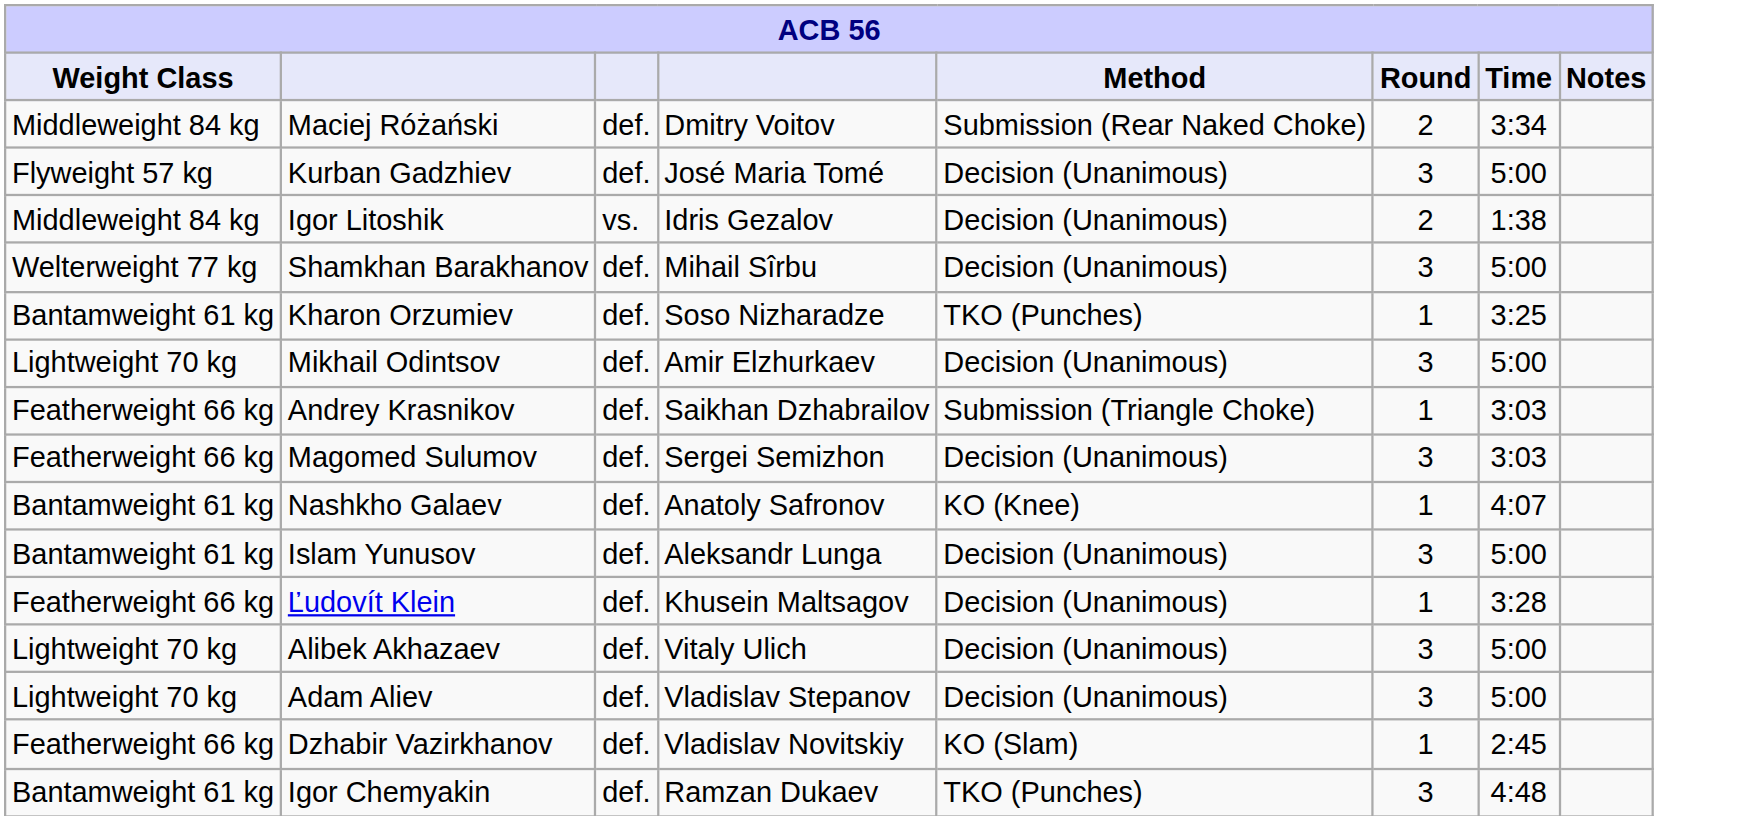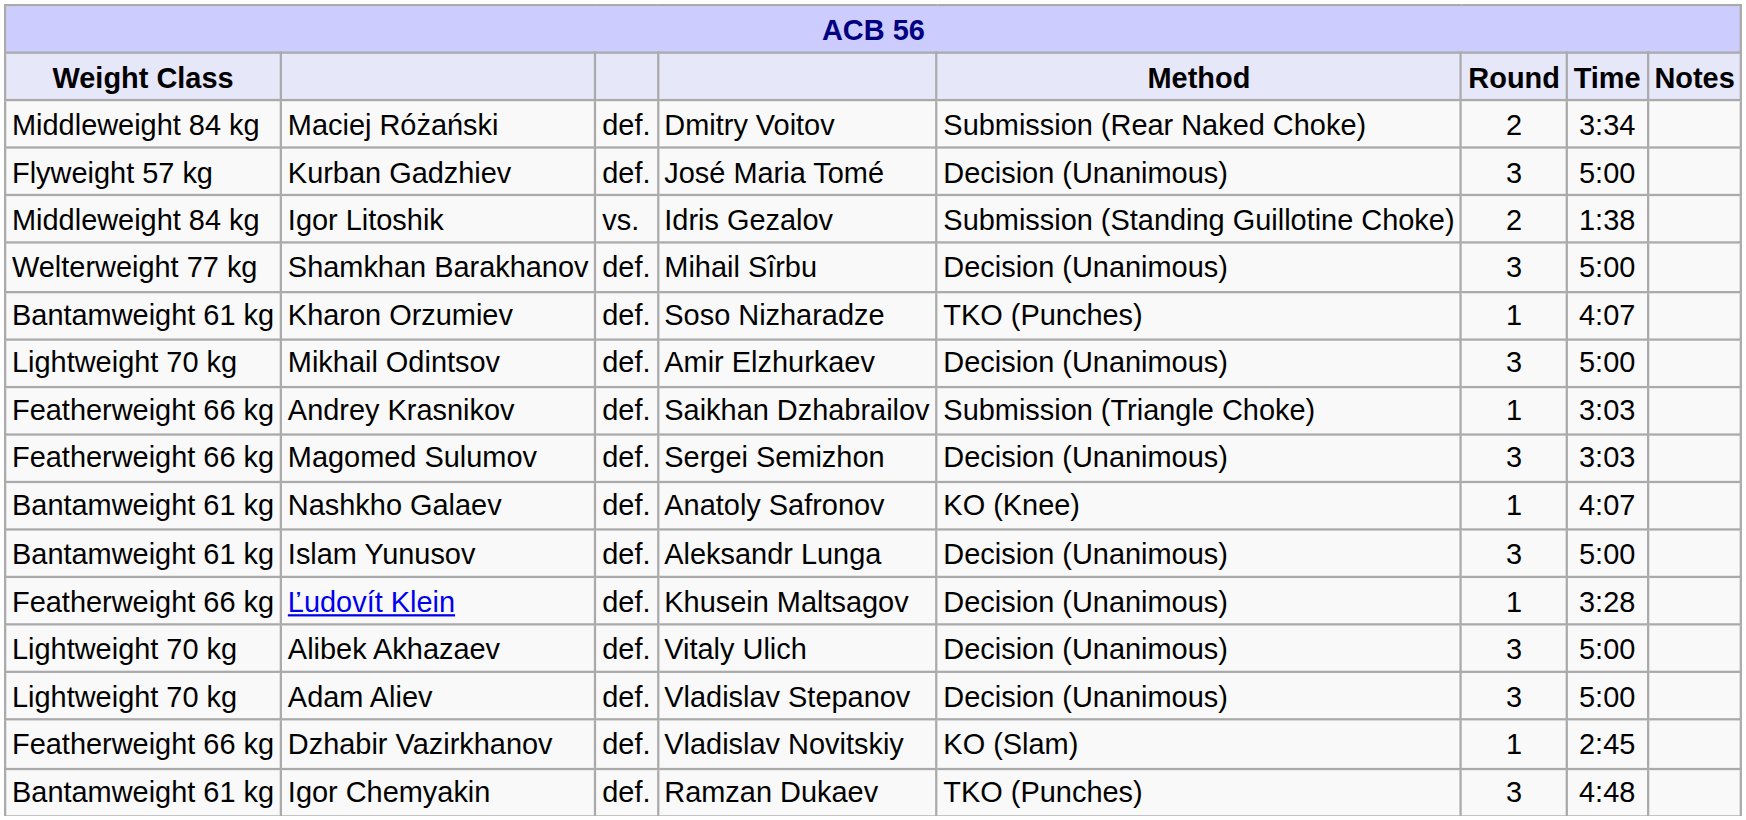Igor Litoshik | Method: Decision (Unanimous) -> Submission (Standing Guillotine Choke)
Kharon Orzumiev | Time: 3:25 -> 4:07
